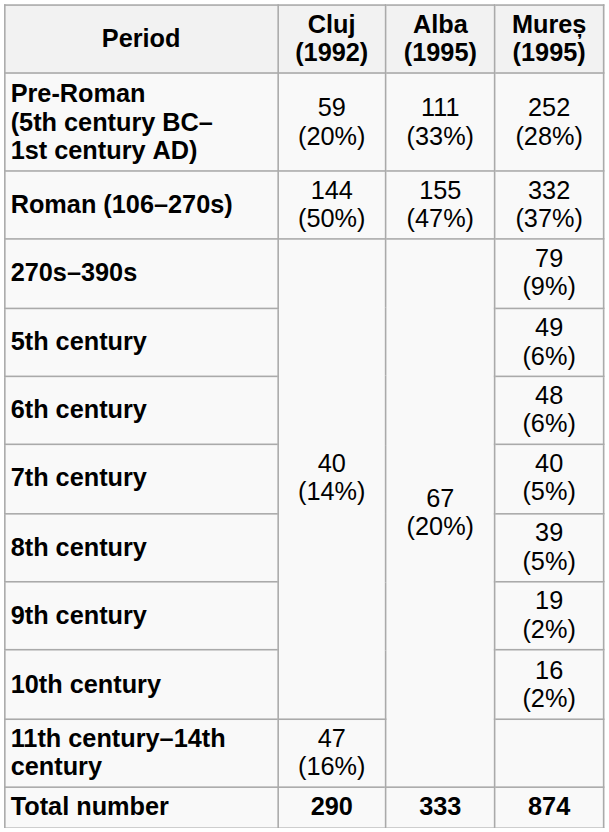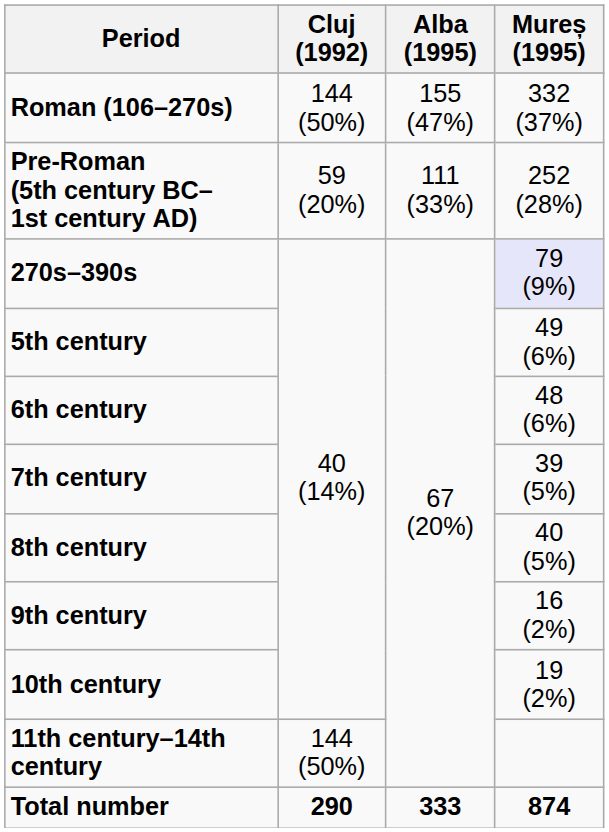rows swapped: Pre-Roman (5th century BC–1st century AD) <-> Roman (106–270s)
270s–390s | Mureș (1995): no background -> lavender background
7th century | Mureș (1995): 40 (5%) -> 39 (5%)
8th century | Mureș (1995): 39 (5%) -> 40 (5%)
9th century | Mureș (1995): 19 (2%) -> 16 (2%)
10th century | Mureș (1995): 16 (2%) -> 19 (2%)
11th century–14th century | Cluj (1992): 47 (16%) -> 144 (50%)
